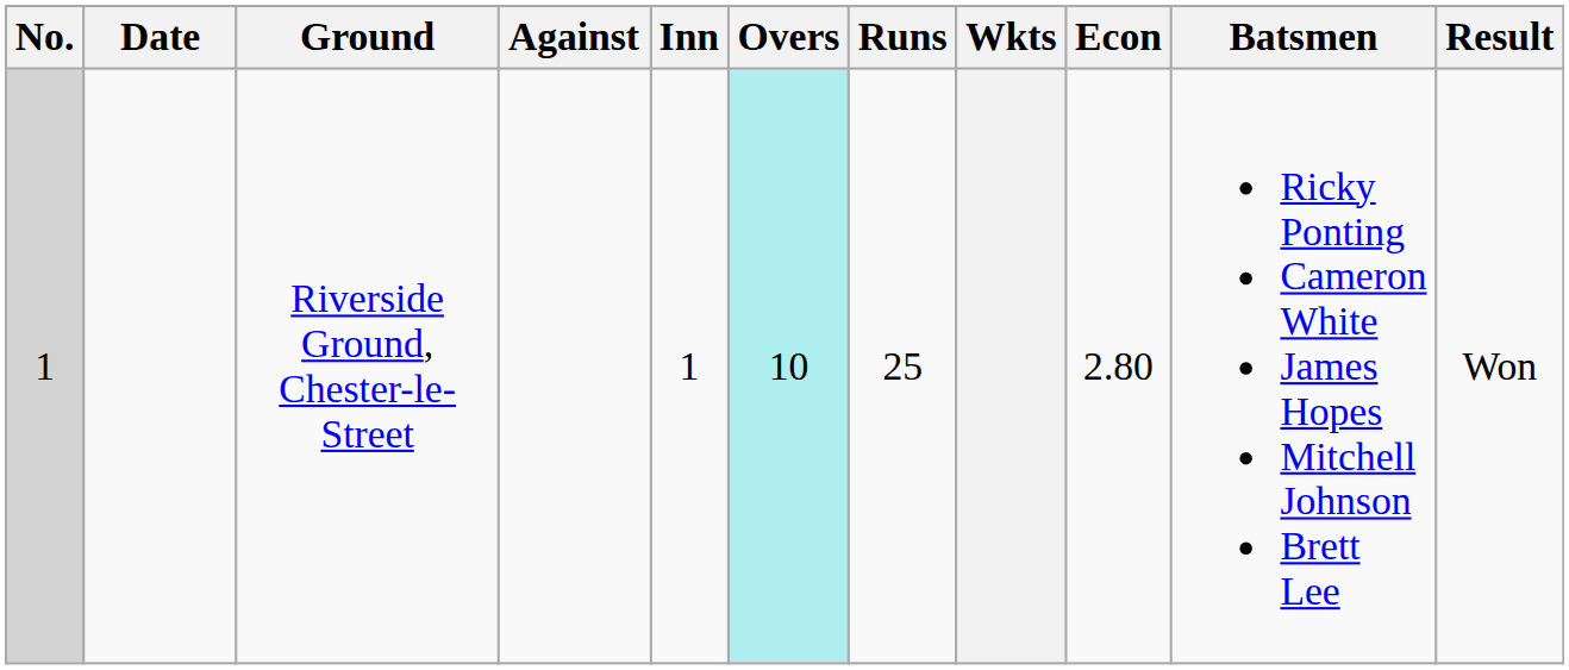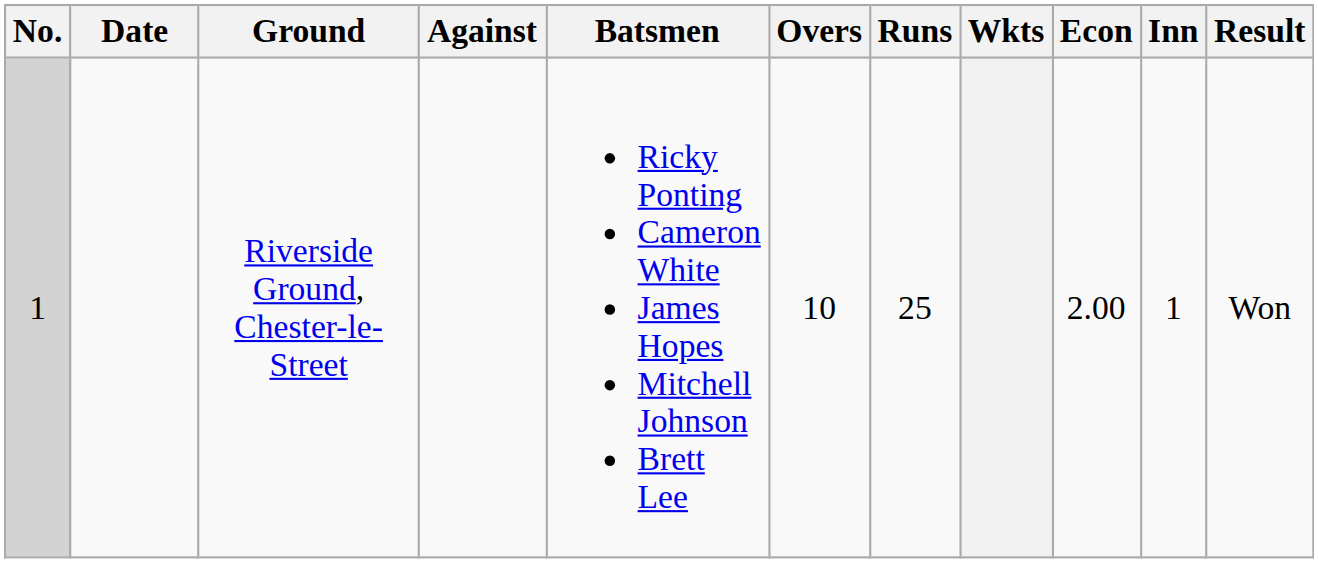columns swapped: Inn <-> Batsmen
Riverside Ground, Chester-le-Street | Overs: paleturquoise background -> no background
Riverside Ground, Chester-le-Street | Econ: 2.80 -> 2.00
